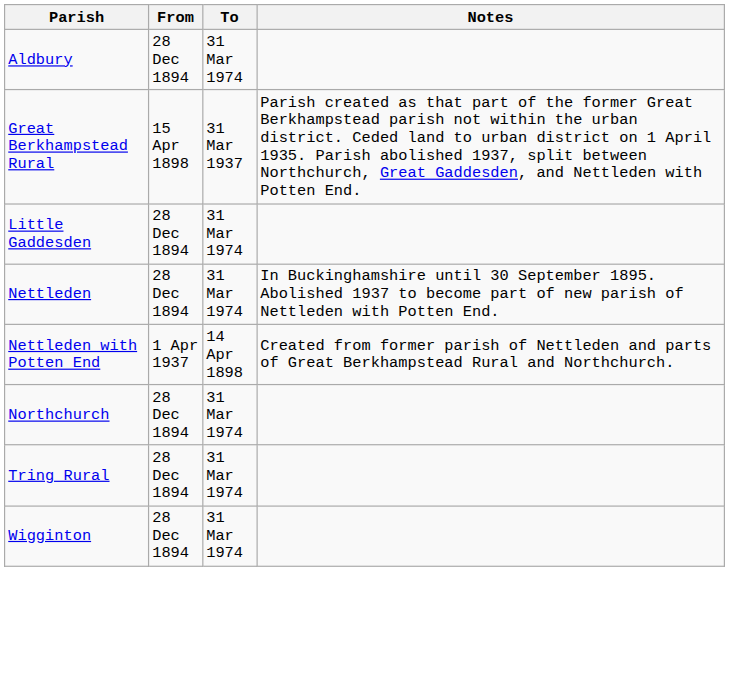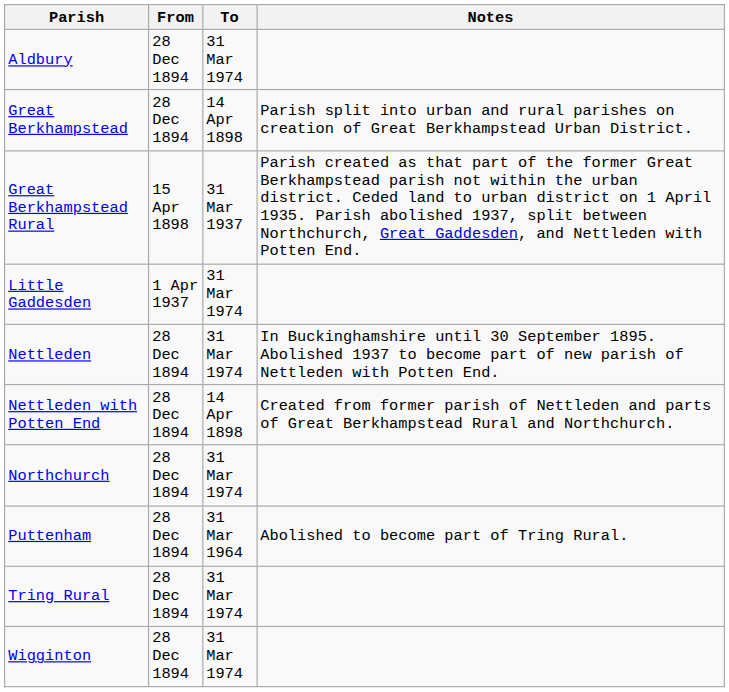+ row: Great Berkhampstead | 28 Dec 1894 | 14 Apr 1898 | Parish split into urban and rural parishes on creation of Great Berkhampstead Urban District.
Little Gaddesden | From: 28 Dec 1894 -> 1 Apr 1937
Nettleden with Potten End | From: 1 Apr 1937 -> 28 Dec 1894
+ row: Puttenham | 28 Dec 1894 | 31 Mar 1964 | Abolished to become part of Tring Rural.
